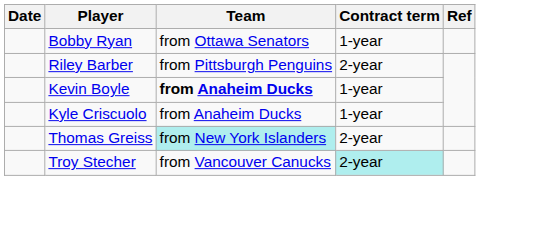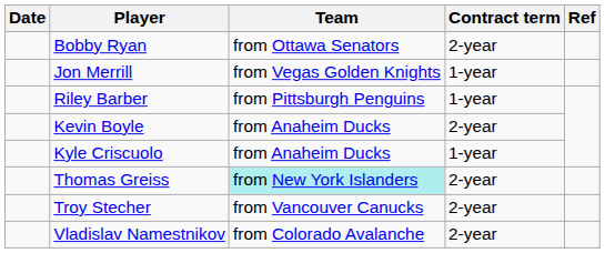Bobby Ryan | Contract term: 1-year -> 2-year
+ row: Jon Merrill | from Vegas Golden Knights | 1-year
Riley Barber | Contract term: 2-year -> 1-year
Kevin Boyle | Team: bold -> normal
Kevin Boyle | Contract term: 1-year -> 2-year
Troy Stecher | Contract term: paleturquoise background -> no background
+ row: Vladislav Namestnikov | from Colorado Avalanche | 2-year
